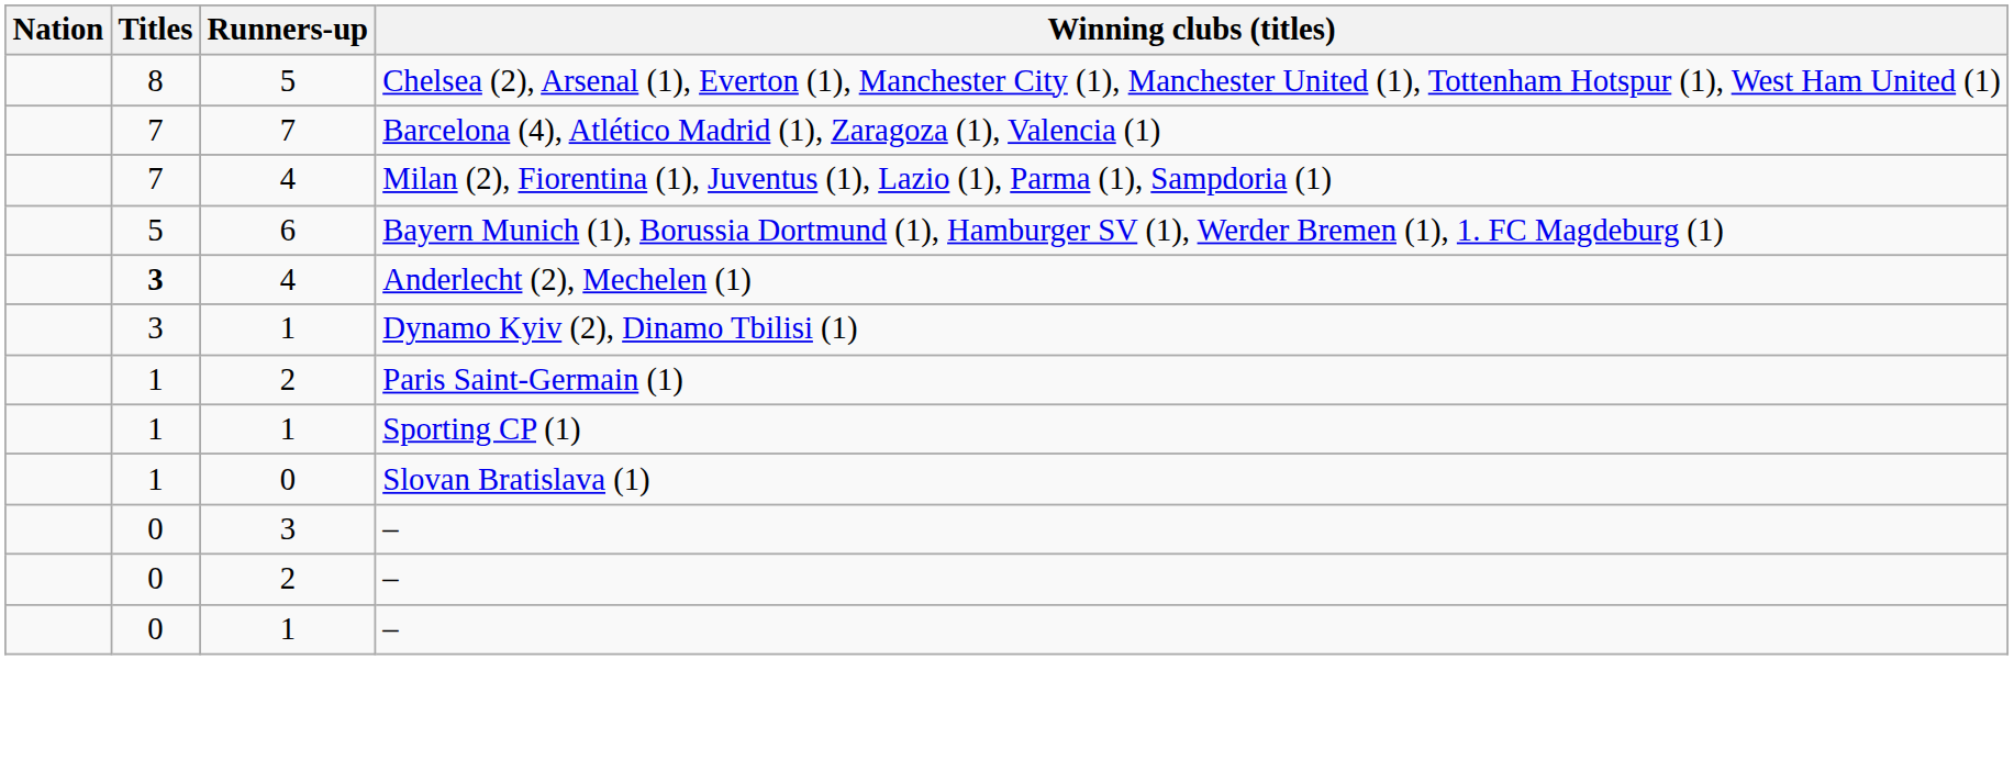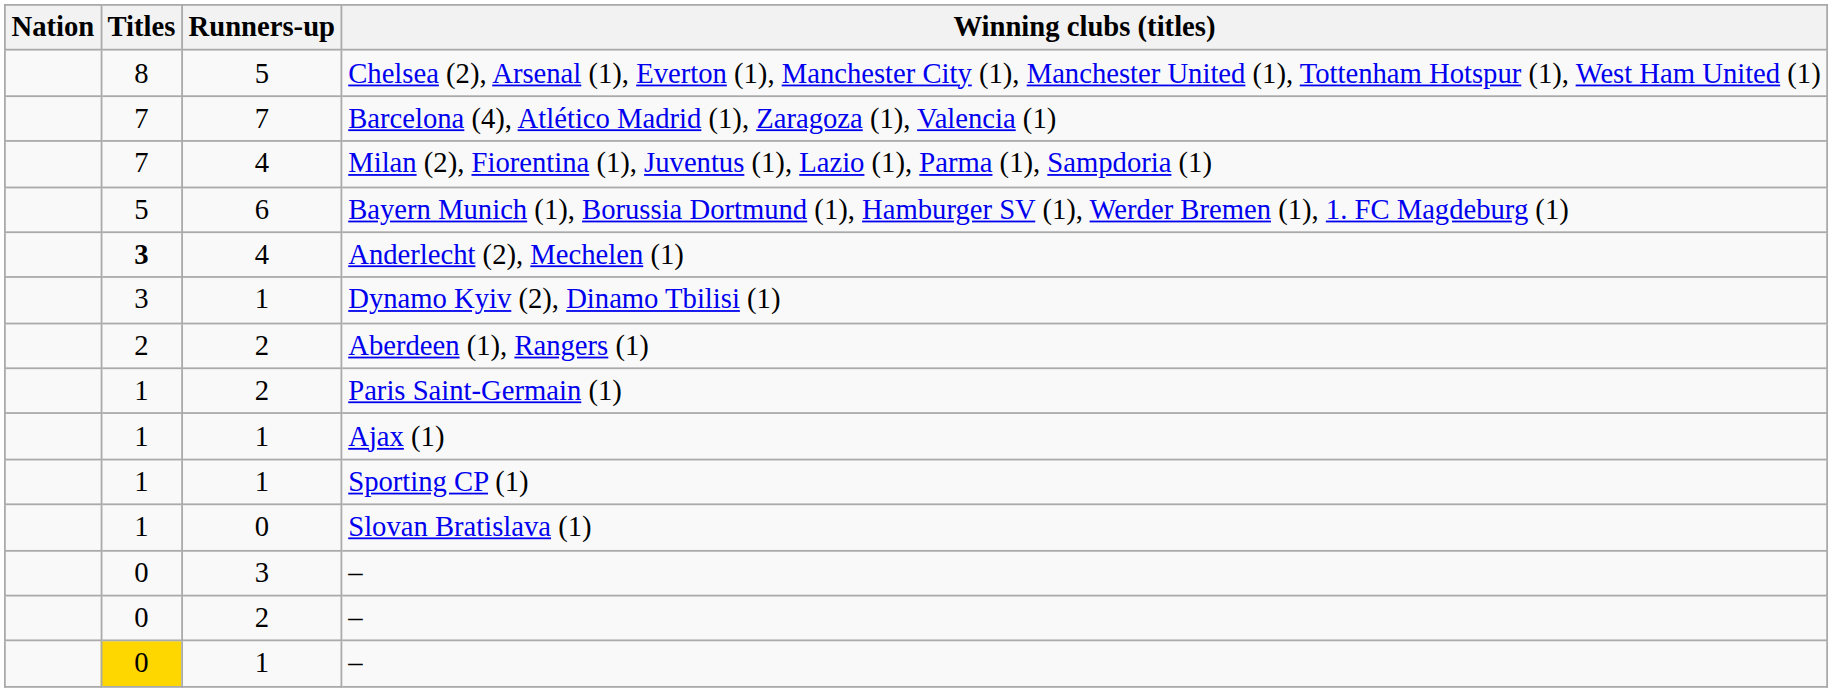+ row: 2 | 2 | Aberdeen (1), Rangers (1)
+ row: 1 | 1 | Ajax (1)
1 / – | Titles: no background -> gold background
